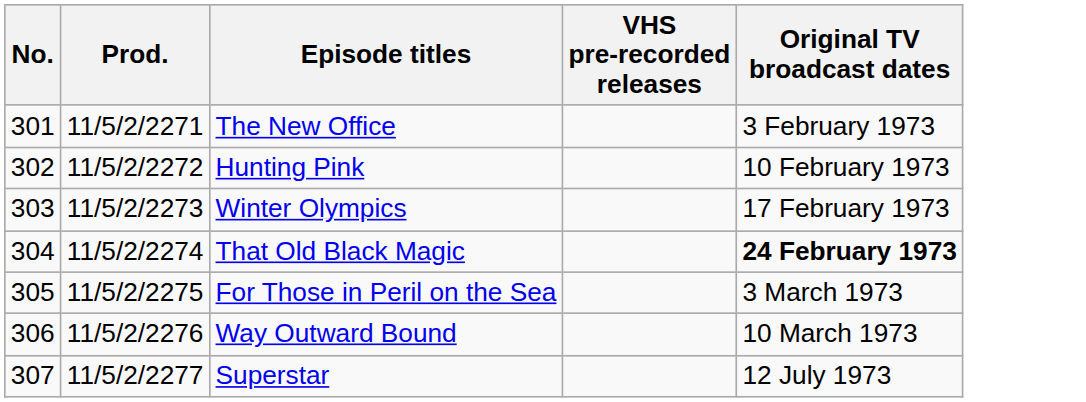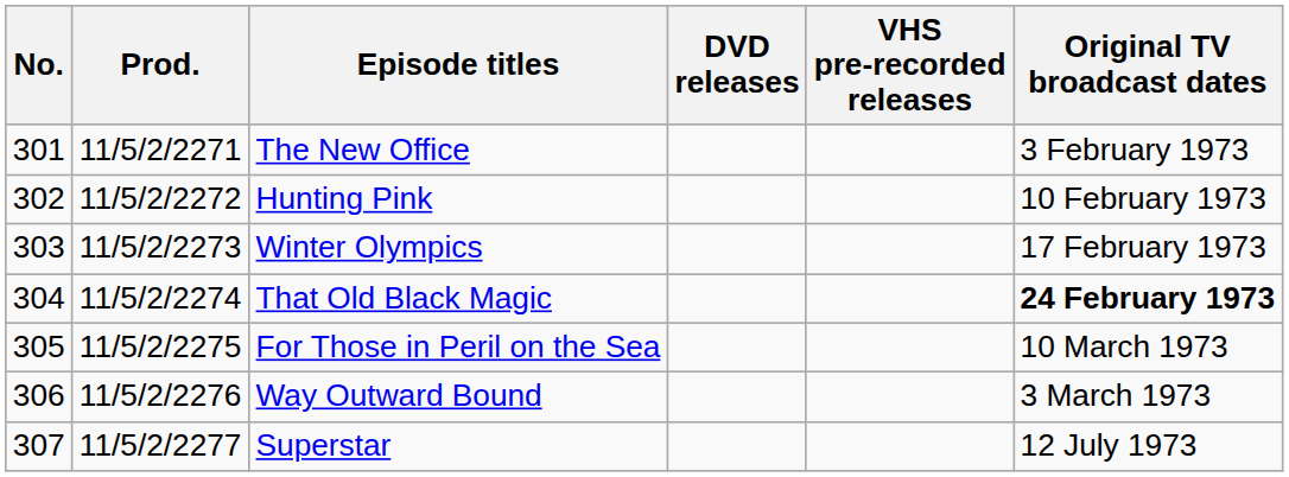+ column: DVD releases
For Those in Peril on the Sea | Original TV broadcast dates: 3 March 1973 -> 10 March 1973
Way Outward Bound | Original TV broadcast dates: 10 March 1973 -> 3 March 1973
